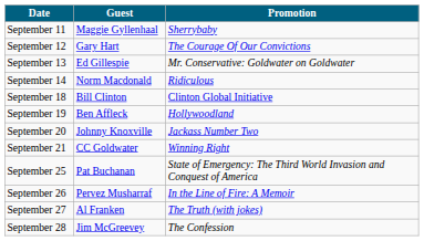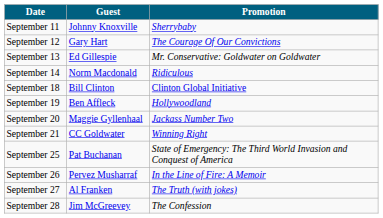September 11 | Guest: Maggie Gyllenhaal -> Johnny Knoxville
September 20 | Guest: Johnny Knoxville -> Maggie Gyllenhaal
